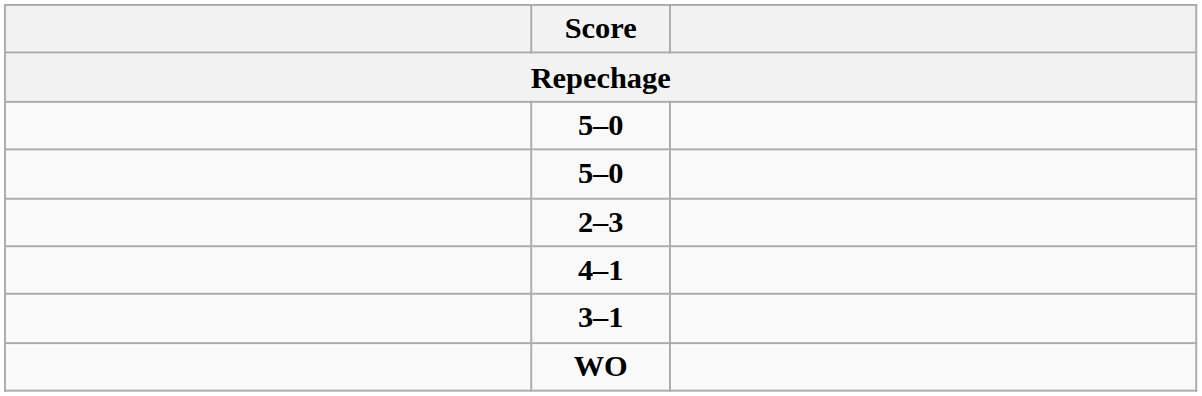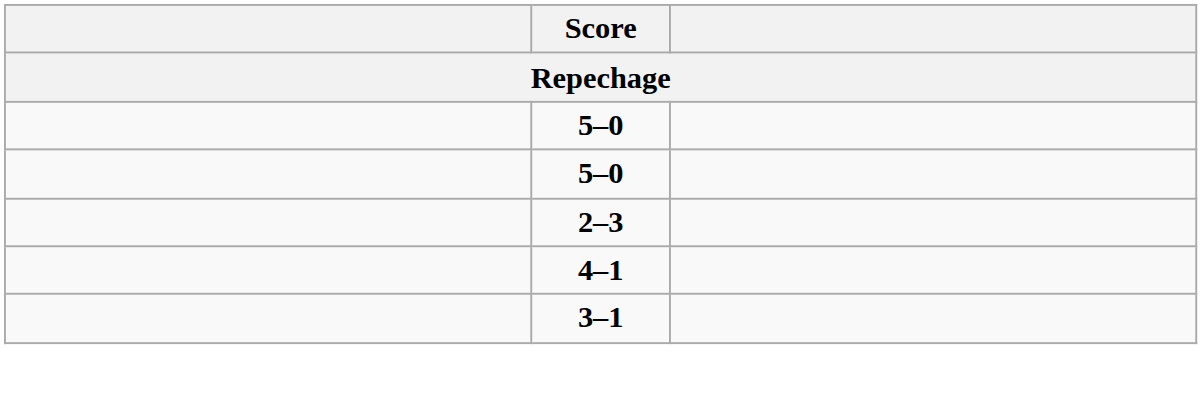- row: WO
